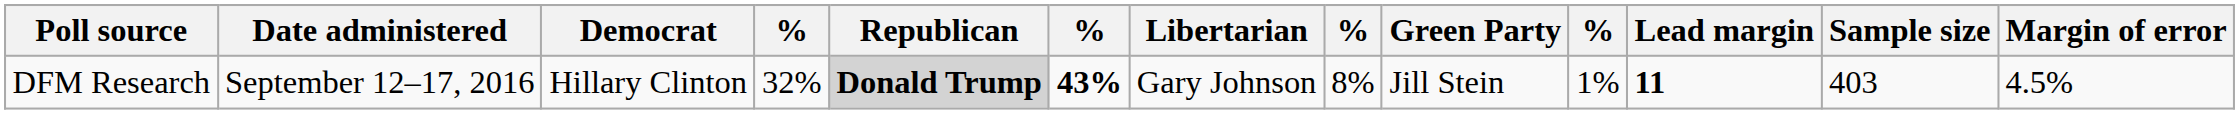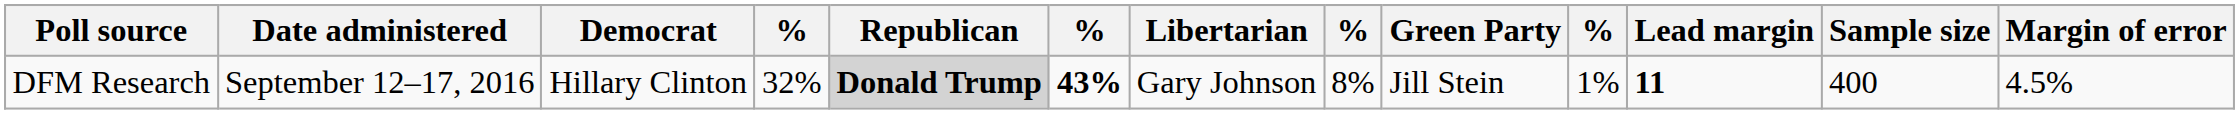DFM Research | Sample size: 403 -> 400
